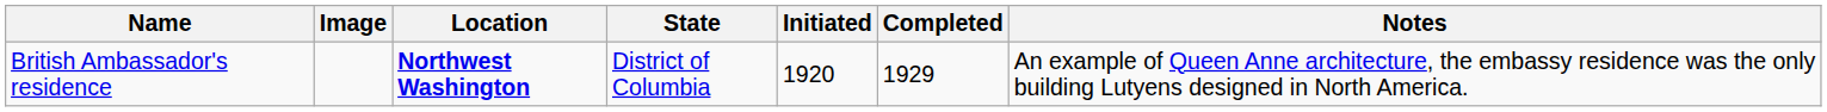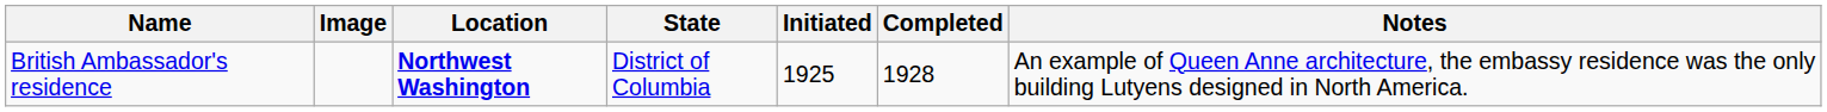British Ambassador's residence | Initiated: 1920 -> 1925
British Ambassador's residence | Completed: 1929 -> 1928
